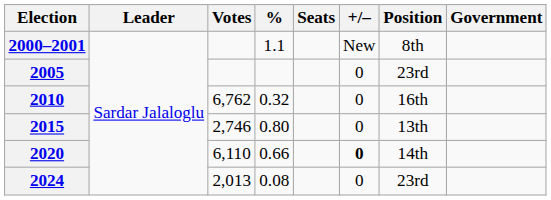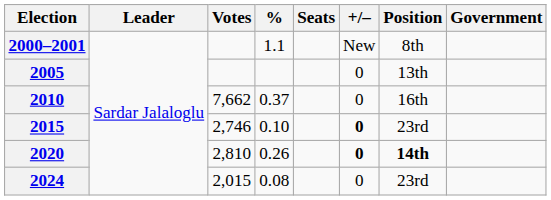2005 | Position: 23rd -> 13th
2010 | Votes: 6,762 -> 7,662
2010 | %: 0.32 -> 0.37
2015 | %: 0.80 -> 0.10
2015 | +/–: normal -> bold
2015 | Position: 13th -> 23rd
2020 | Votes: 6,110 -> 2,810
2020 | %: 0.66 -> 0.26
2020 | Position: normal -> bold
2024 | Votes: 2,013 -> 2,015
